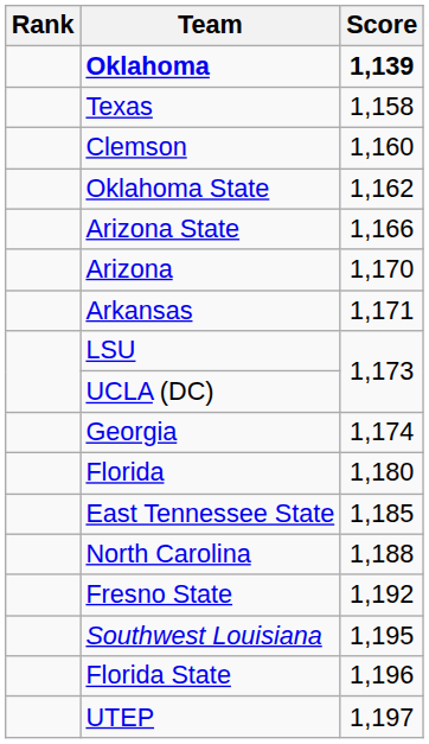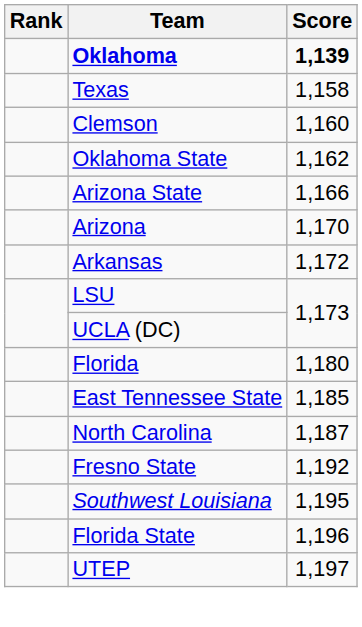Arkansas | Score: 1,171 -> 1,172
- row: Georgia | 1,174
North Carolina | Score: 1,188 -> 1,187
